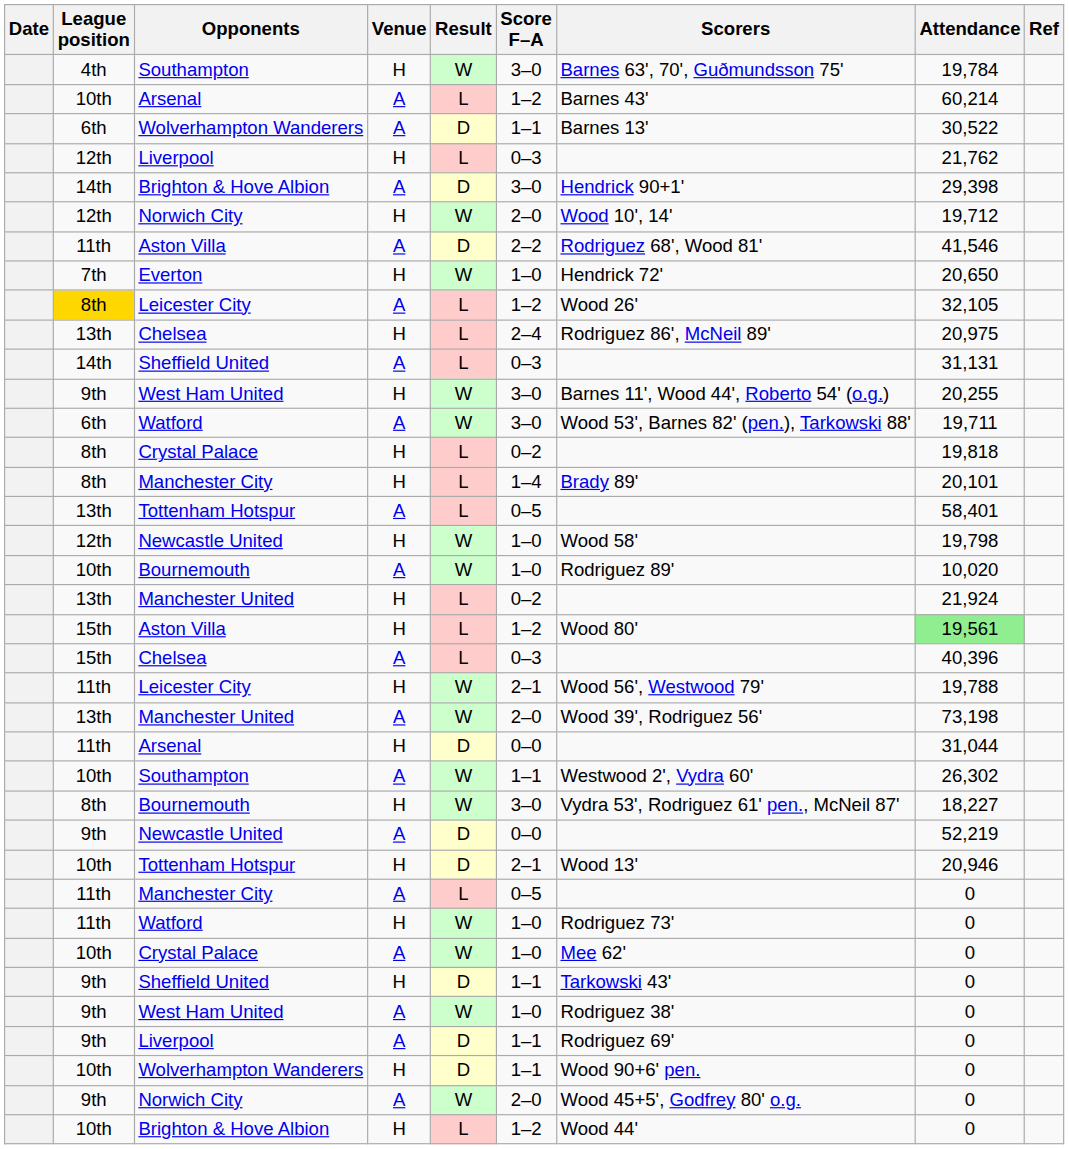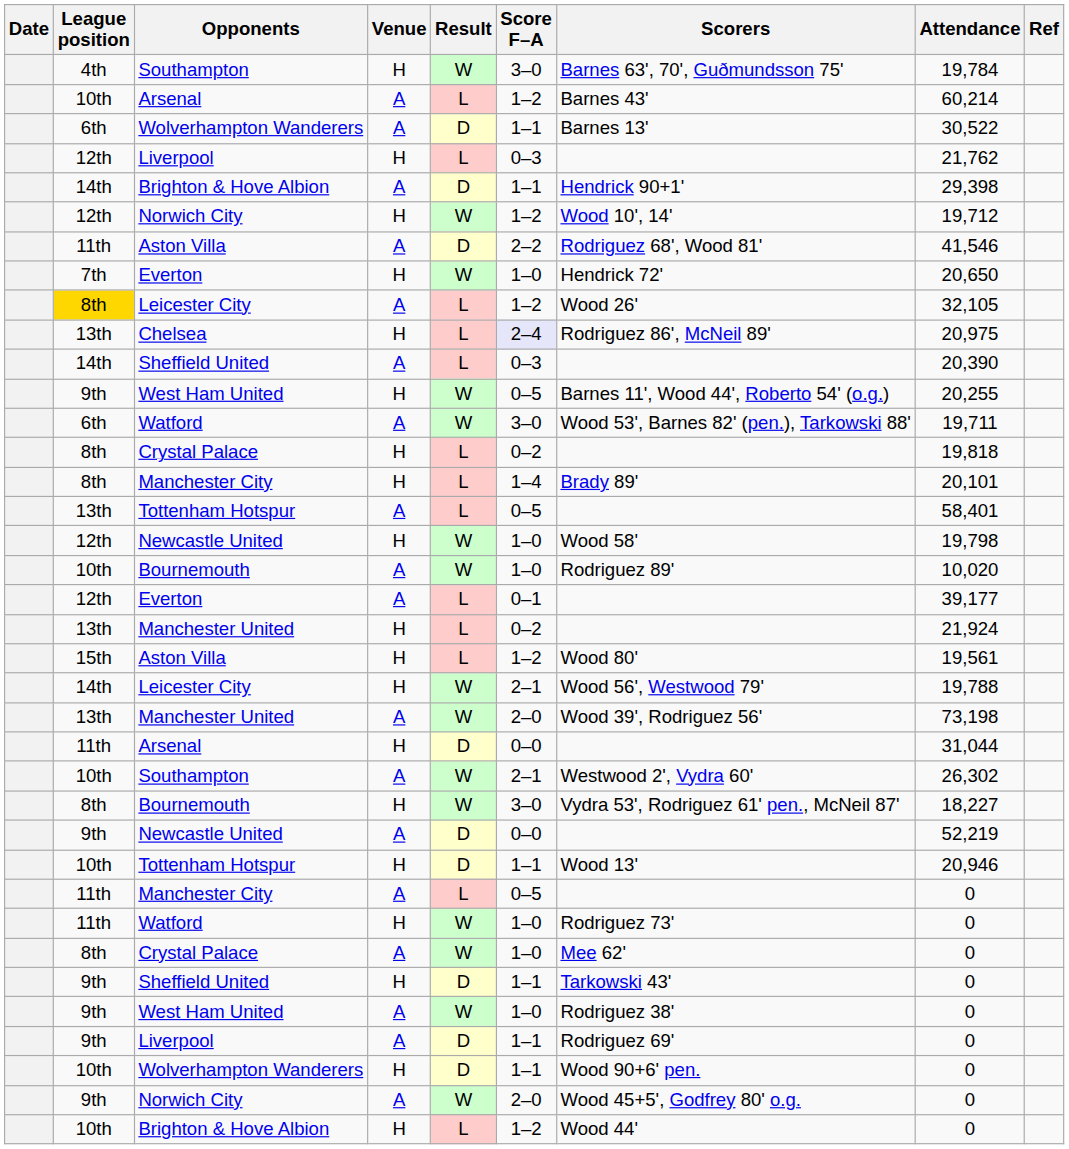Brighton & Hove Albion / A | Score F–A: 3–0 -> 1–1
Norwich City / H | Score F–A: 2–0 -> 1–2
Chelsea / H | Score F–A: no background -> lavender background
Sheffield United / A | Attendance: 31,131 -> 20,390
West Ham United / H | Score F–A: 3–0 -> 0–5
+ row: 12th | Everton | A | L | 0–1 | 39,177
Aston Villa / H | Attendance: lightgreen background -> no background
- row: 15th | Chelsea | A | L | 0–3 | 40,396
Leicester City / H | League position: 11th -> 14th
Southampton / A | Score F–A: 1–1 -> 2–1
Tottenham Hotspur / H | Score F–A: 2–1 -> 1–1
Crystal Palace / A | League position: 10th -> 8th
